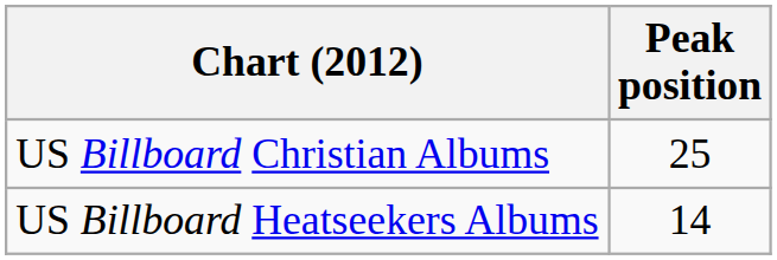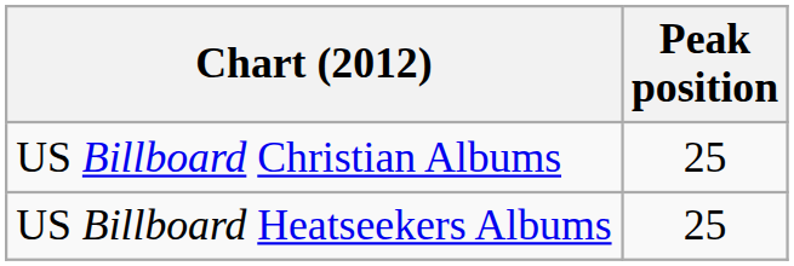US Billboard Heatseekers Albums | Peak position: 14 -> 25
